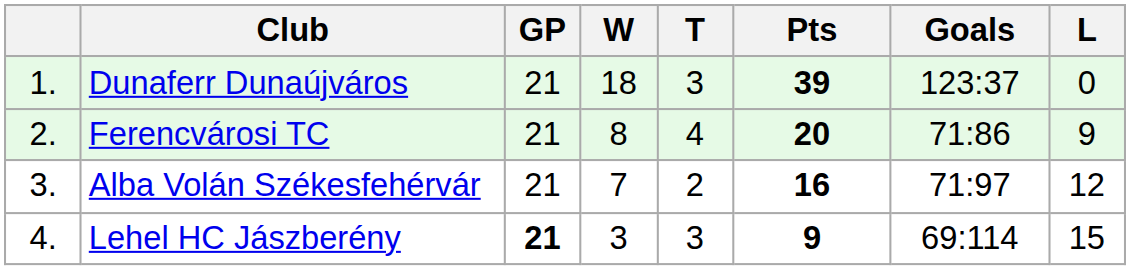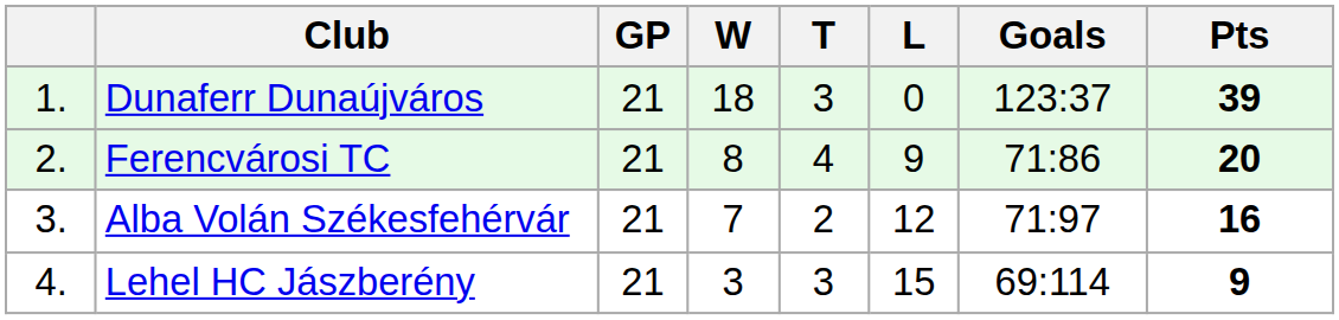columns swapped: L <-> Pts
Lehel HC Jászberény | GP: bold -> normal
